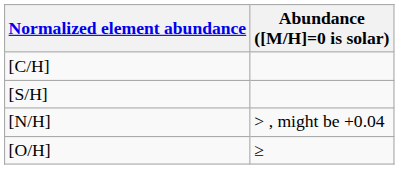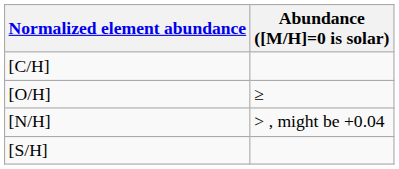rows swapped: [O/H] <-> [S/H]
